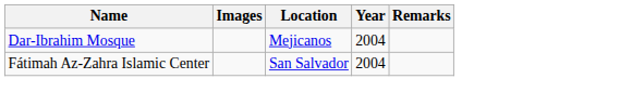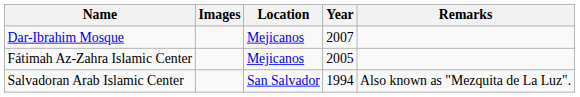Dar-Ibrahim Mosque | Year: 2004 -> 2007
Fátimah Az-Zahra Islamic Center | Location: San Salvador -> Mejicanos
Fátimah Az-Zahra Islamic Center | Year: 2004 -> 2005
+ row: Salvadoran Arab Islamic Center | San Salvador | 1994 | Also known as "Mezquita de La Luz".
